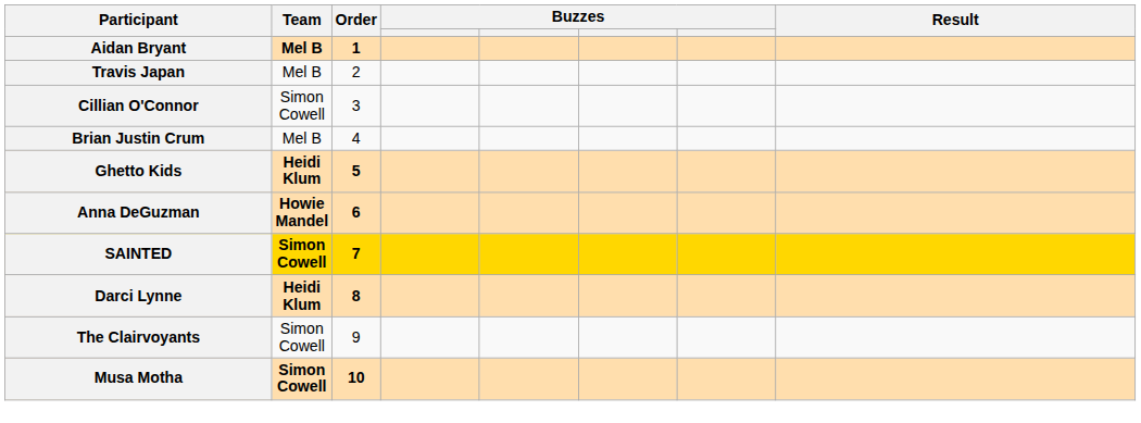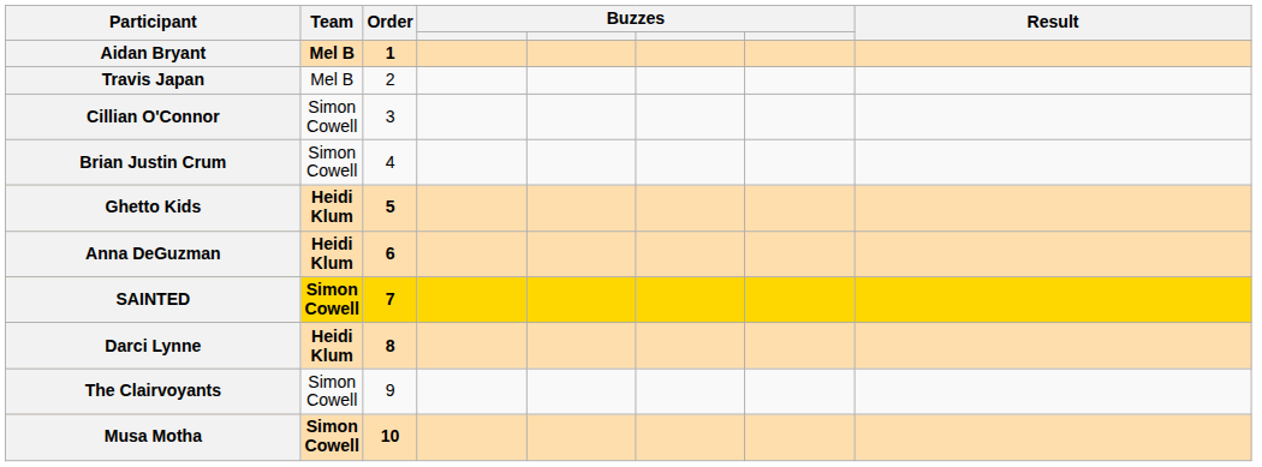Brian Justin Crum | Team: Mel B -> Simon Cowell
Anna DeGuzman | Team: Howie Mandel -> Heidi Klum
